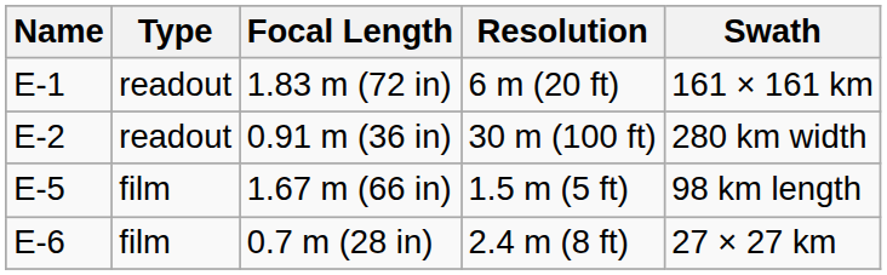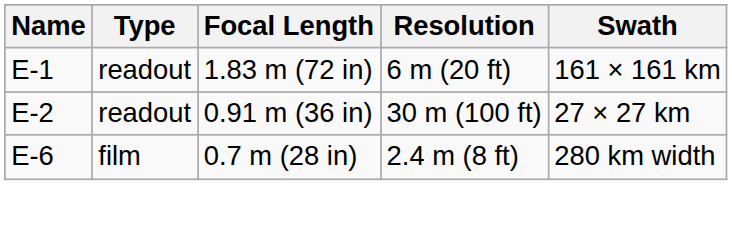0.91 m (36 in) | Swath: 280 km width -> 27 × 27 km
- row: E-5 | film | 1.67 m (66 in) | 1.5 m (5 ft) | 98 km length
0.7 m (28 in) | Swath: 27 × 27 km -> 280 km width
